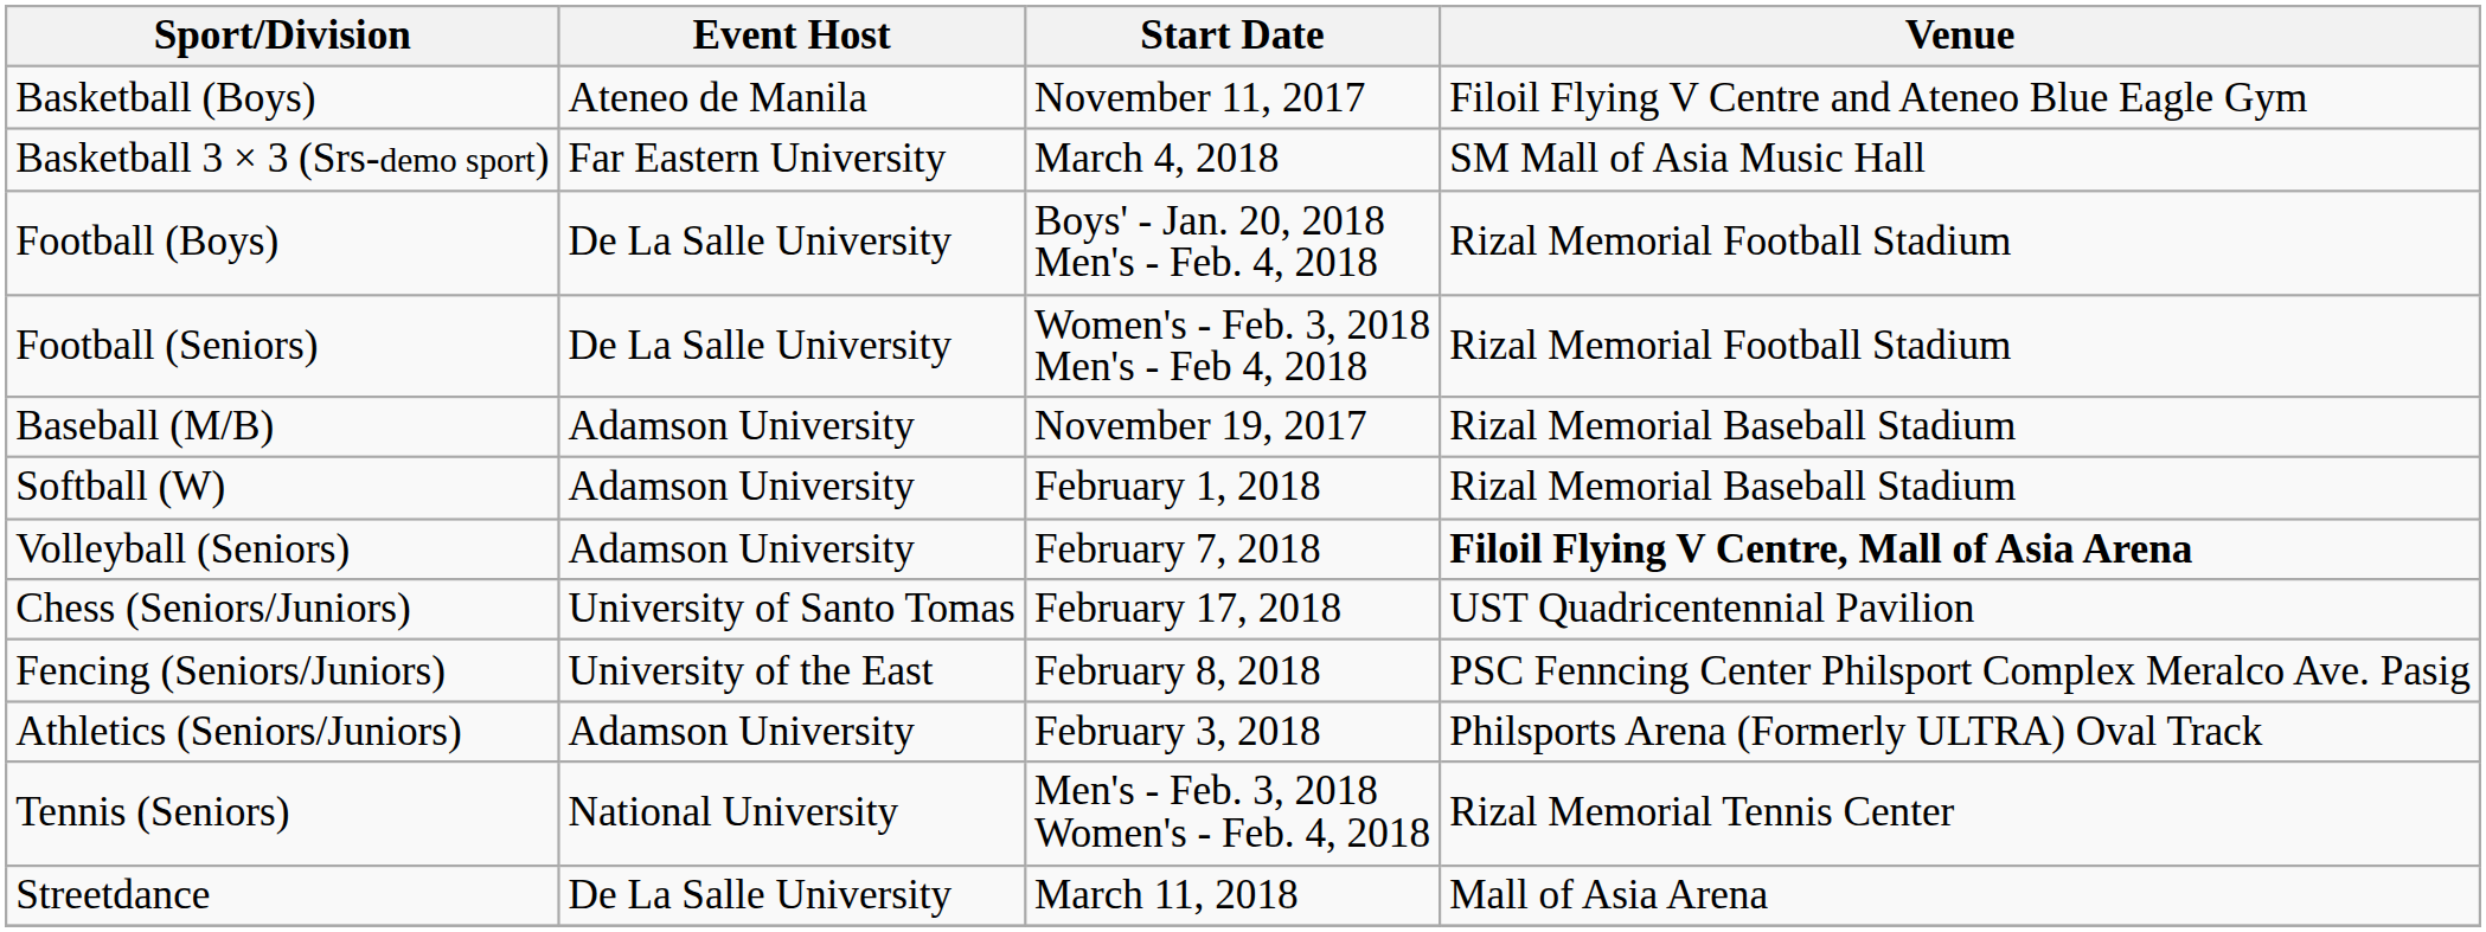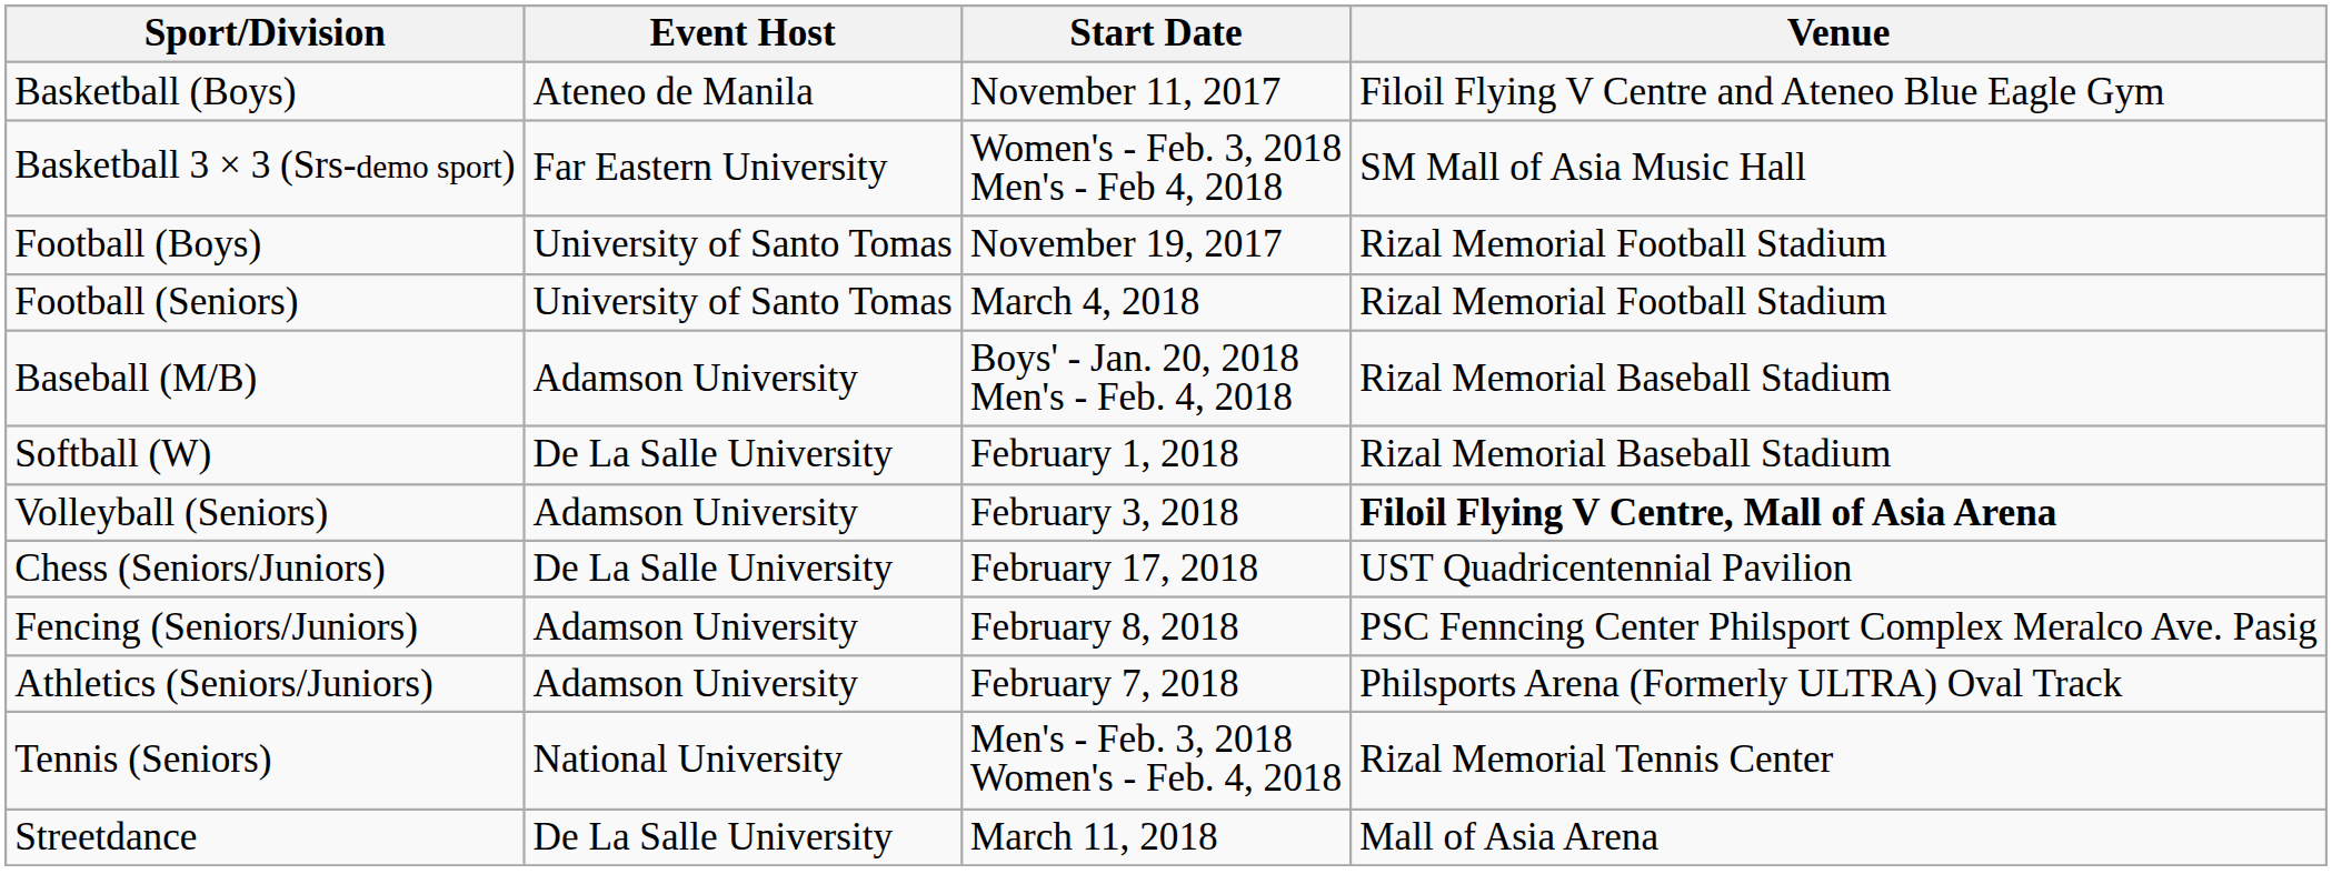Basketball 3 × 3 (Srs-demo sport) | Start Date: March 4, 2018 -> Women's - Feb. 3, 2018 Men's - Feb 4, 2018
Football (Boys) | Event Host: De La Salle University -> University of Santo Tomas
Football (Boys) | Start Date: Boys' - Jan. 20, 2018 Men's - Feb. 4, 2018 -> November 19, 2017
Football (Seniors) | Event Host: De La Salle University -> University of Santo Tomas
Football (Seniors) | Start Date: Women's - Feb. 3, 2018 Men's - Feb 4, 2018 -> March 4, 2018
Baseball (M/B) | Start Date: November 19, 2017 -> Boys' - Jan. 20, 2018 Men's - Feb. 4, 2018
Softball (W) | Event Host: Adamson University -> De La Salle University
Volleyball (Seniors) | Start Date: February 7, 2018 -> February 3, 2018
Chess (Seniors/Juniors) | Event Host: University of Santo Tomas -> De La Salle University
Fencing (Seniors/Juniors) | Event Host: University of the East -> Adamson University
Athletics (Seniors/Juniors) | Start Date: February 3, 2018 -> February 7, 2018
